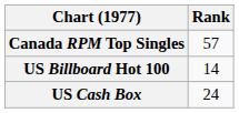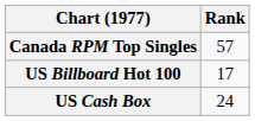US Billboard Hot 100 | Rank: 14 -> 17
